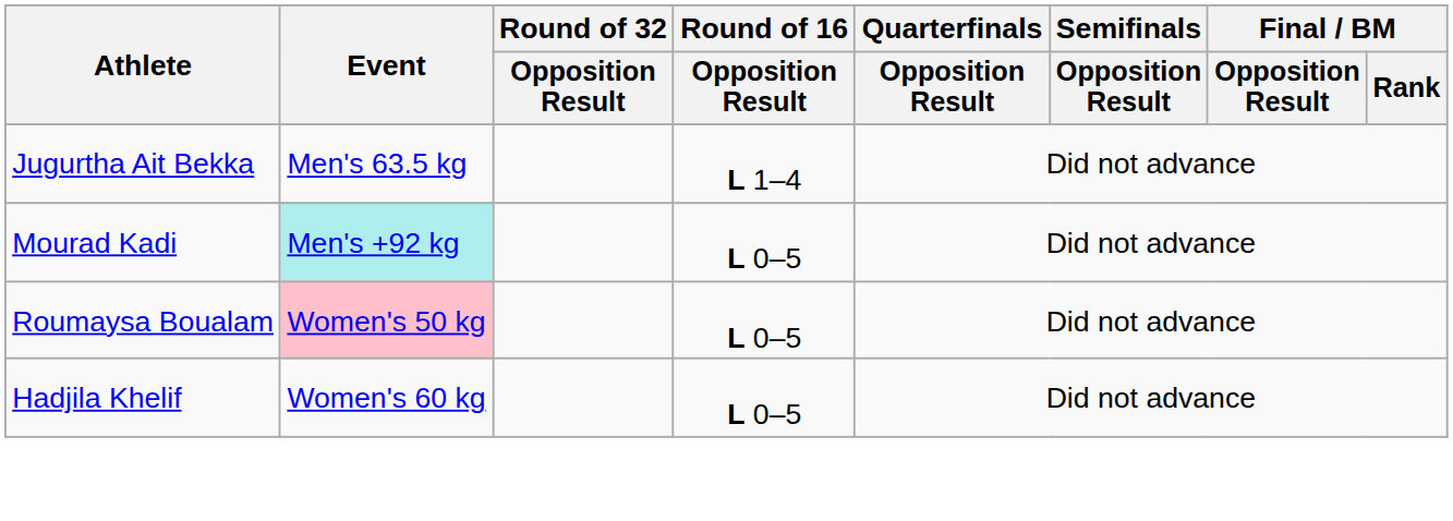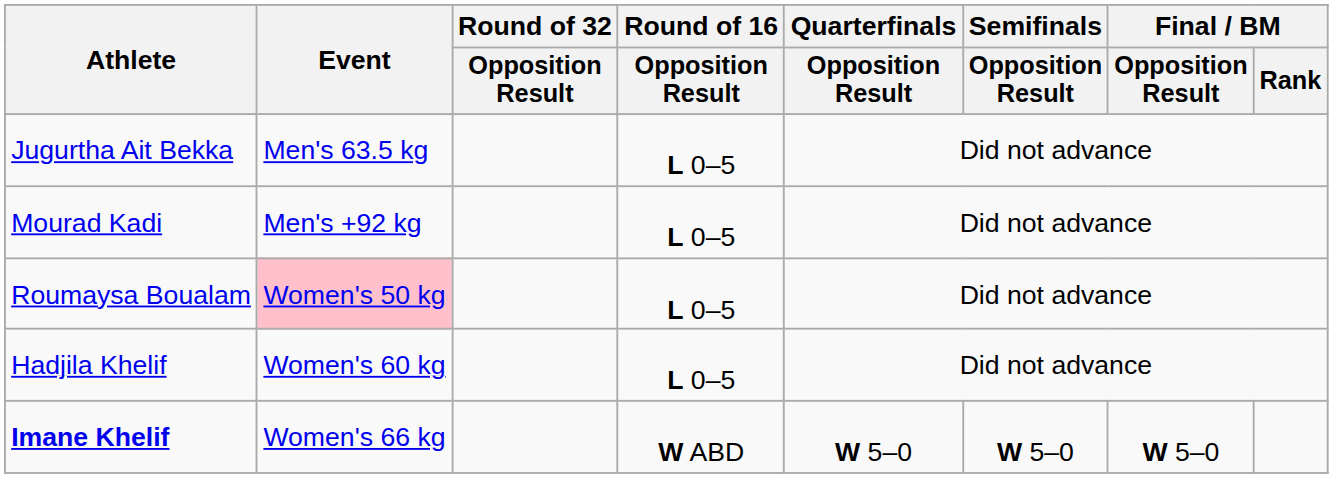Jugurtha Ait Bekka | Round of 16 / Opposition Result: L 1–4 -> L 0–5
Mourad Kadi | Event: paleturquoise background -> no background
+ row: Imane Khelif | Women's 66 kg | W ABD | W 5–0 | W 5–0 | W 5–0
